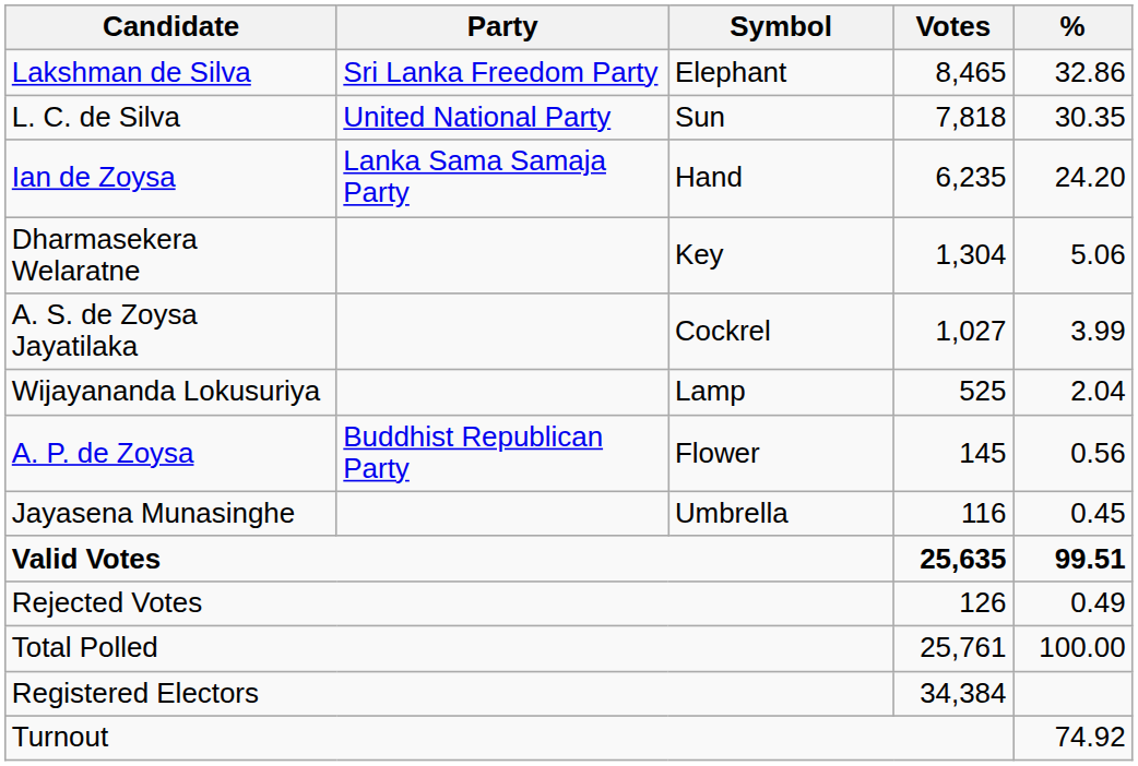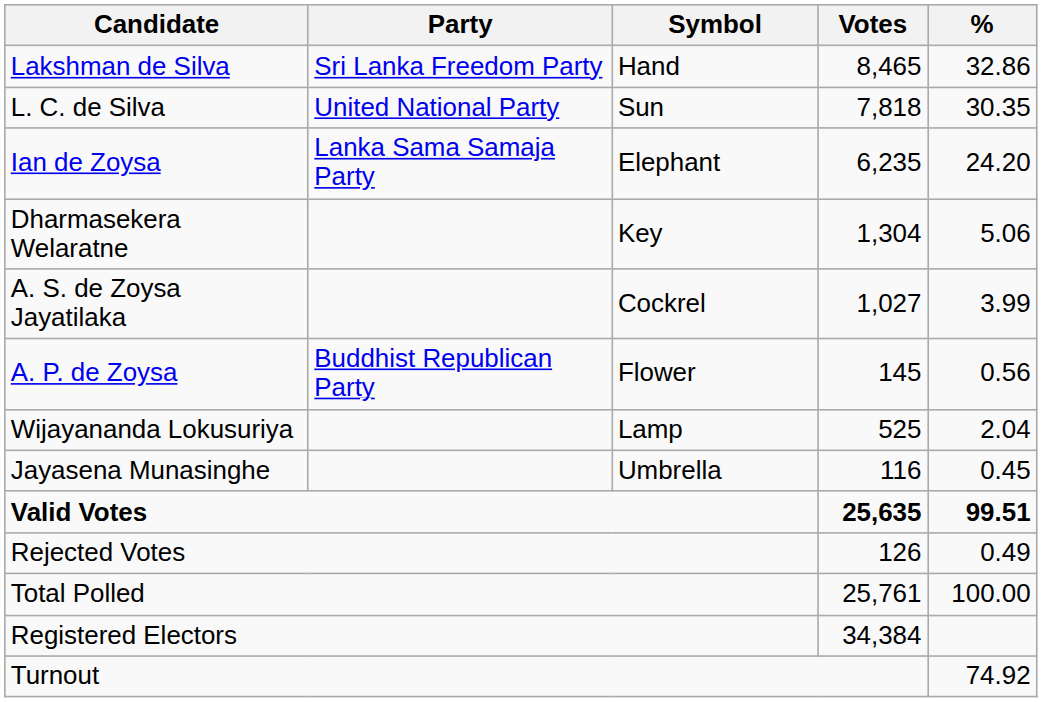Lakshman de Silva | Symbol: Elephant -> Hand
Ian de Zoysa | Symbol: Hand -> Elephant
rows swapped: Wijayananda Lokusuriya <-> A. P. de Zoysa
